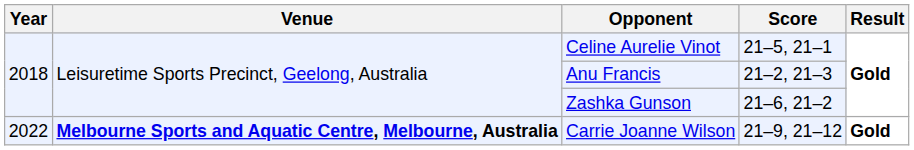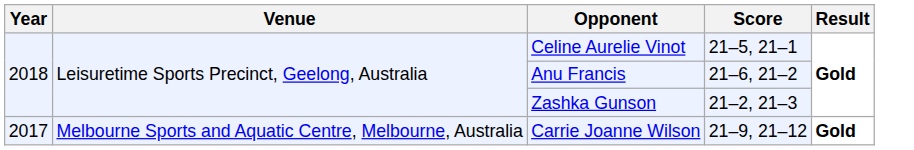Anu Francis | Score: 21–2, 21–3 -> 21–6, 21–2
Zashka Gunson | Score: 21–6, 21–2 -> 21–2, 21–3
Carrie Joanne Wilson | Year: 2022 -> 2017
Carrie Joanne Wilson | Venue: bold -> normal
